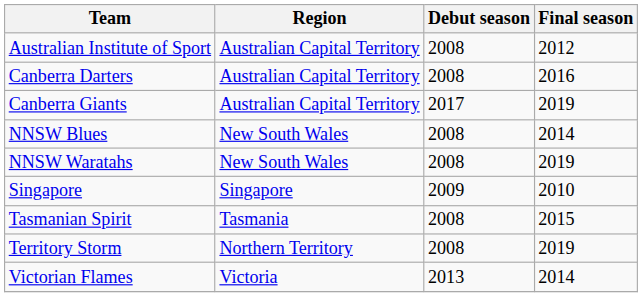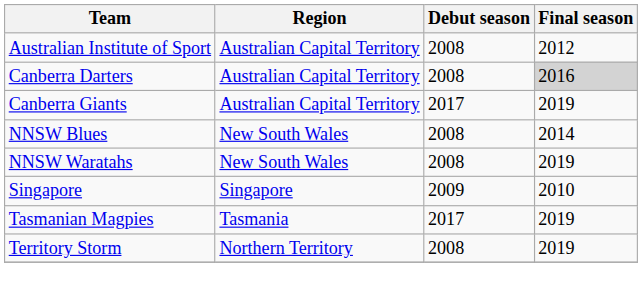Canberra Darters | Final season: no background -> lightgrey background
- row: Tasmanian Spirit | Tasmania | 2008 | 2015
+ row: Tasmanian Magpies | Tasmania | 2017 | 2019
- row: Victorian Flames | Victoria | 2013 | 2014
